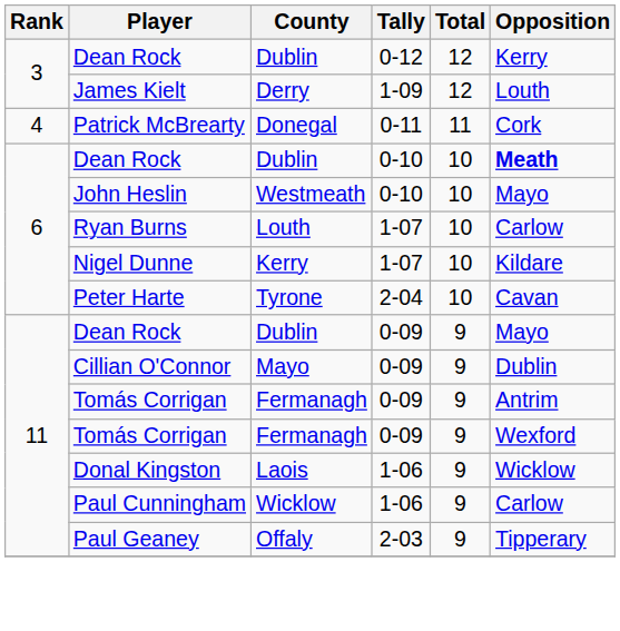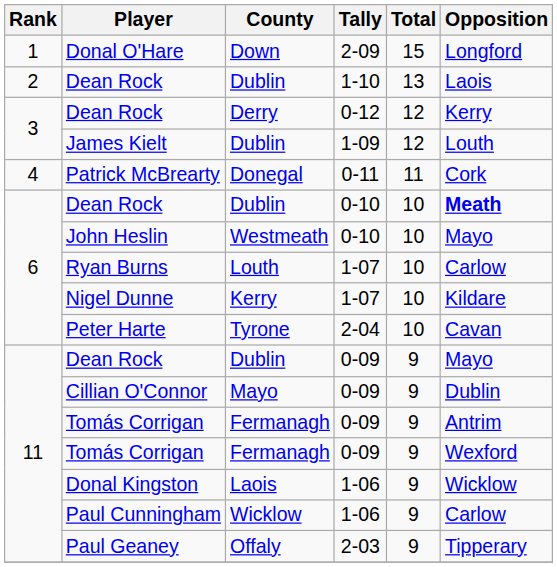+ row: 1 | Donal O'Hare | Down | 2-09 | 15 | Longford
+ row: 2 | Dean Rock | Dublin | 1-10 | 13 | Laois
Dean Rock / 0-12 | County: Dublin -> Derry
James Kielt | County: Derry -> Dublin
